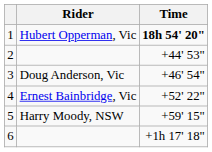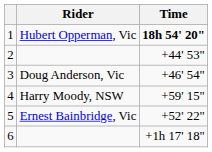4 | Rider: Ernest Bainbridge, Vic -> Harry Moody, NSW
4 | Time: +52' 22" -> +59' 15"
5 | Rider: Harry Moody, NSW -> Ernest Bainbridge, Vic
5 | Time: +59' 15" -> +52' 22"
